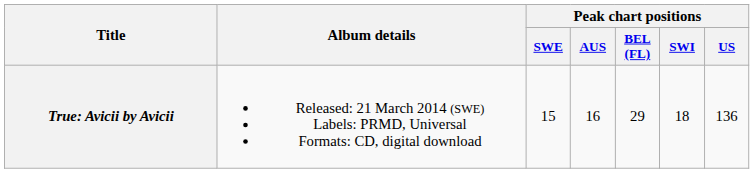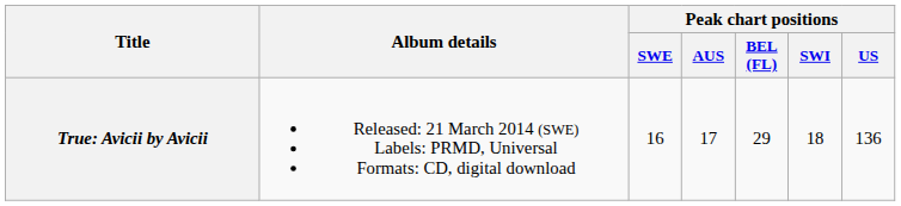True: Avicii by Avicii | Peak chart positions / SWE: 15 -> 16
True: Avicii by Avicii | Peak chart positions / AUS: 16 -> 17
